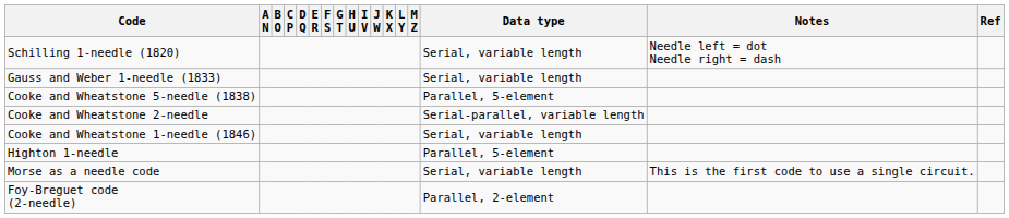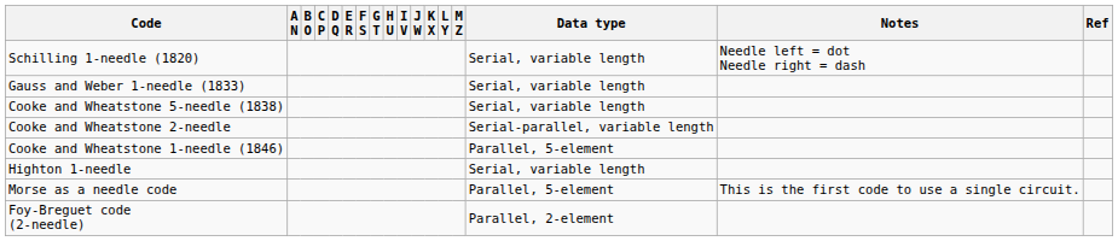Cooke and Wheatstone 5-needle (1838) | Data type: Parallel, 5-element -> Serial, variable length
Cooke and Wheatstone 1-needle (1846) | Data type: Serial, variable length -> Parallel, 5-element
Highton 1-needle | Data type: Parallel, 5-element -> Serial, variable length
Morse as a needle code | Data type: Serial, variable length -> Parallel, 5-element
